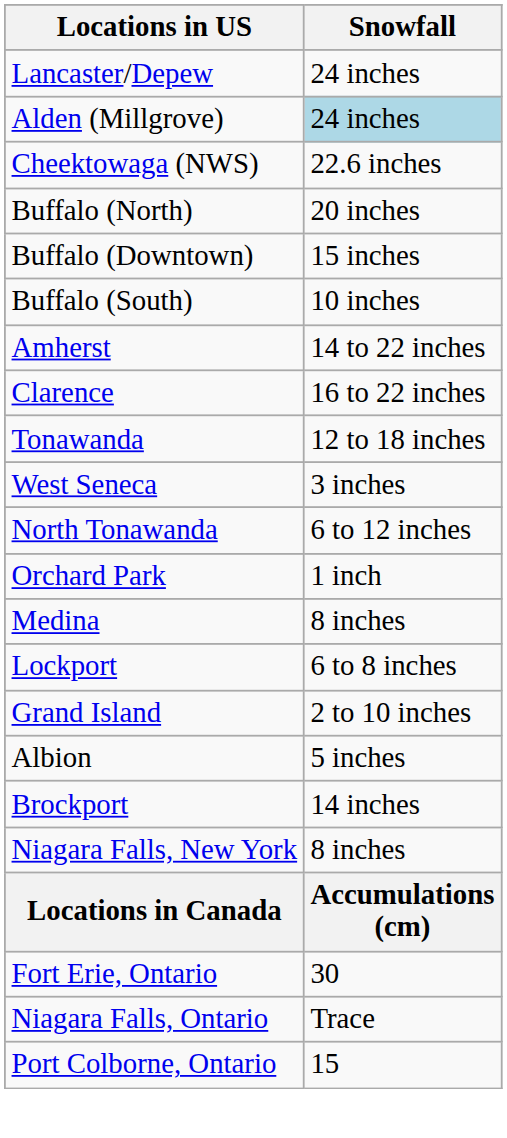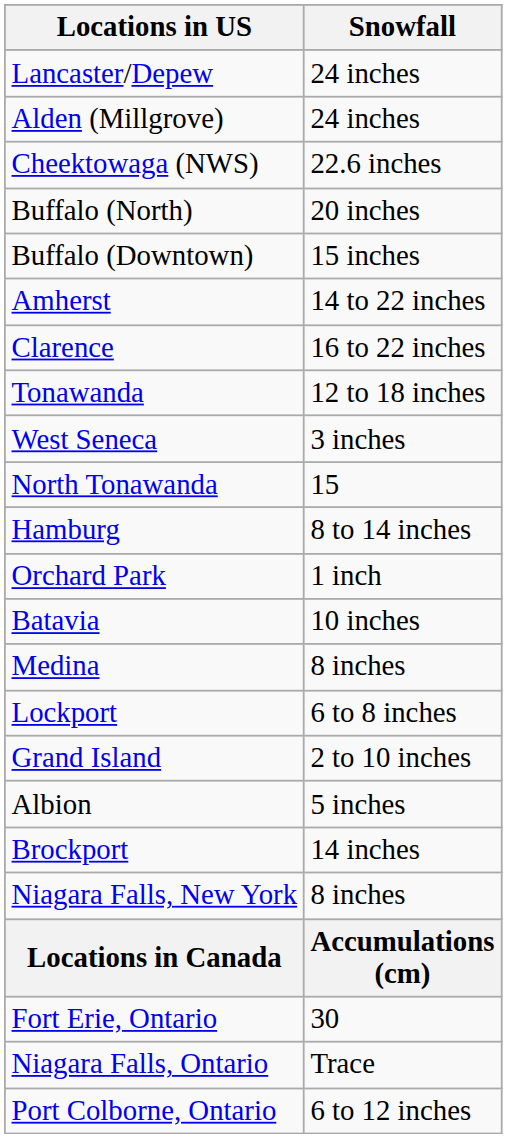Alden (Millgrove) | Snowfall: lightblue background -> no background
- row: Buffalo (South) | 10 inches
North Tonawanda | Snowfall: 6 to 12 inches -> 15
+ row: Hamburg | 8 to 14 inches
+ row: Batavia | 10 inches
Port Colborne, Ontario | Snowfall: 15 -> 6 to 12 inches
